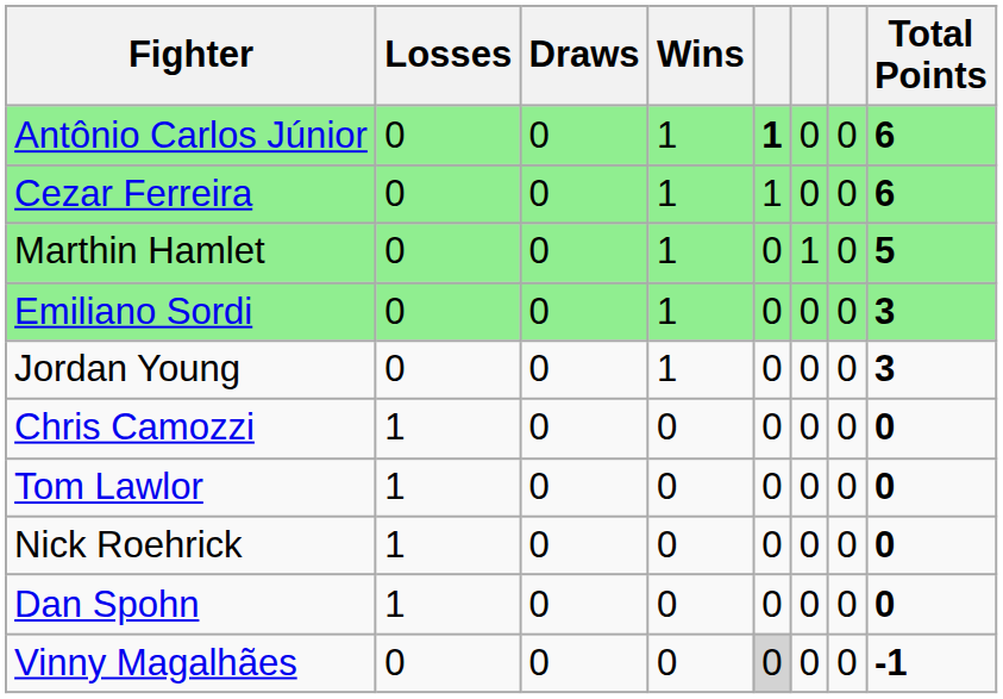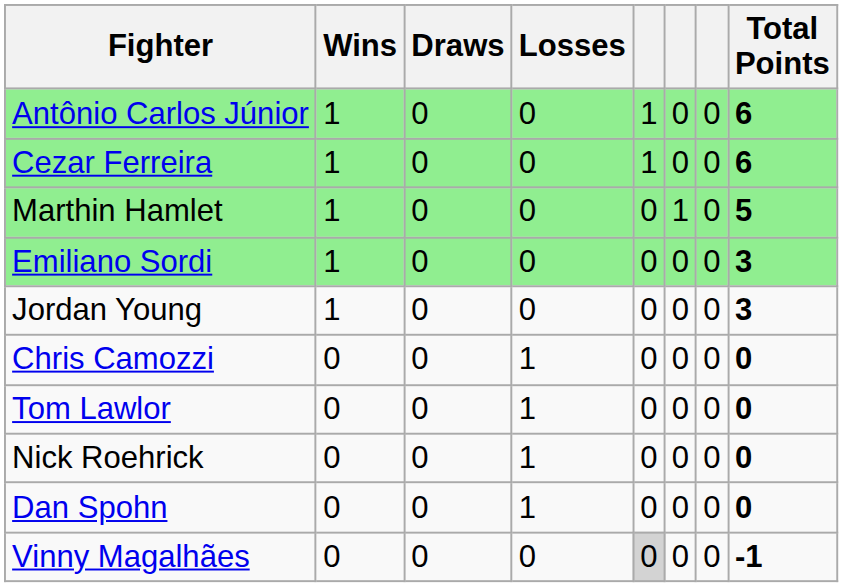columns swapped: Wins <-> Losses
Antônio Carlos Júnior | column 5: bold -> normal
